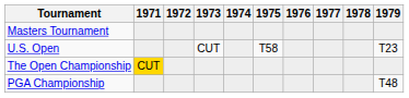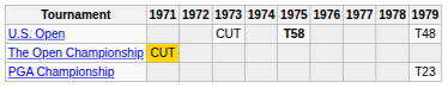- row: Masters Tournament
U.S. Open | 1975: normal -> bold
U.S. Open | 1979: T23 -> T48
PGA Championship | 1979: T48 -> T23
